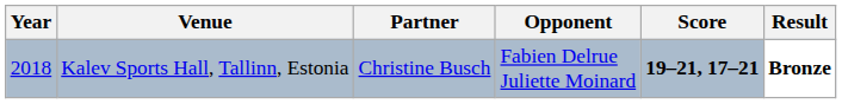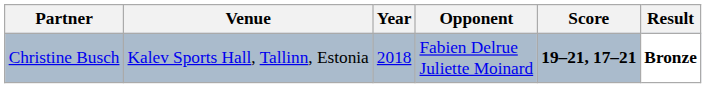columns swapped: Year <-> Partner
